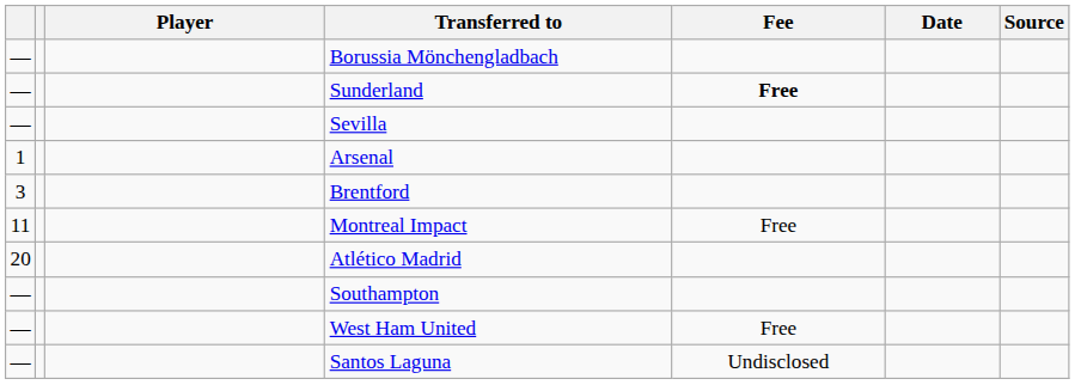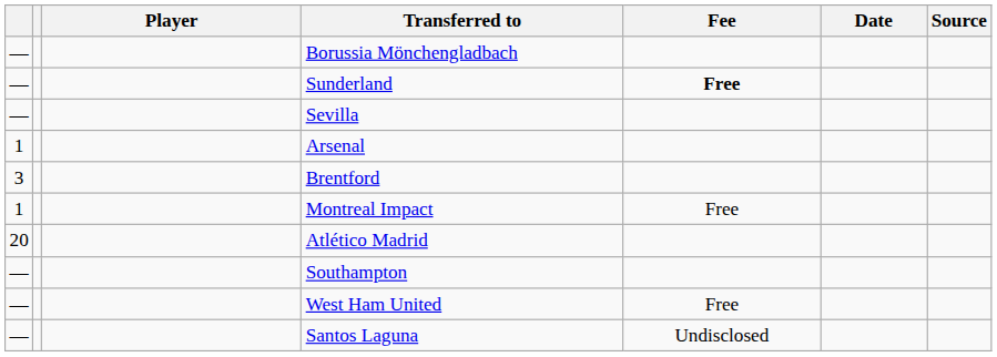Montreal Impact | column 1: 11 -> 1
